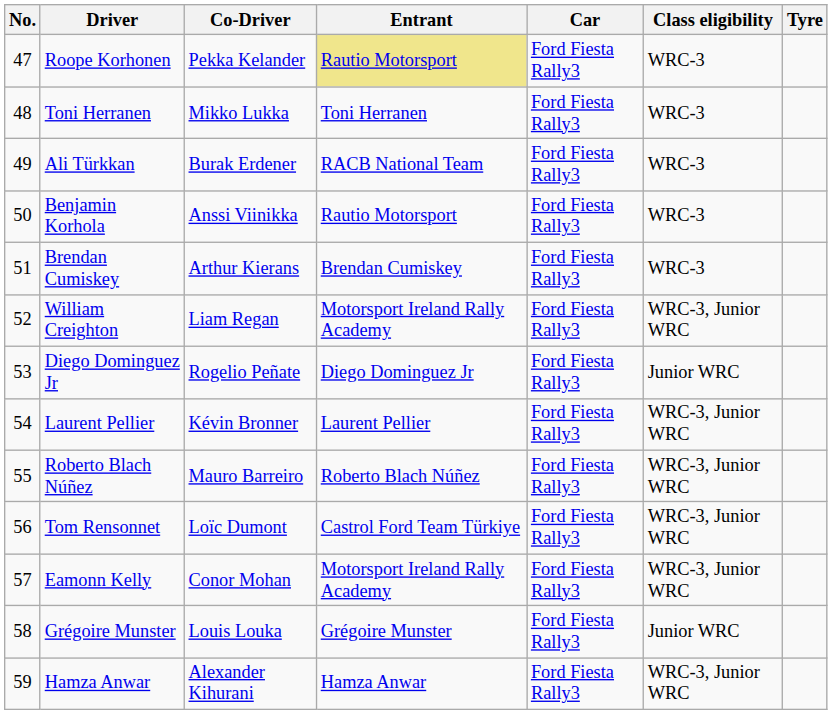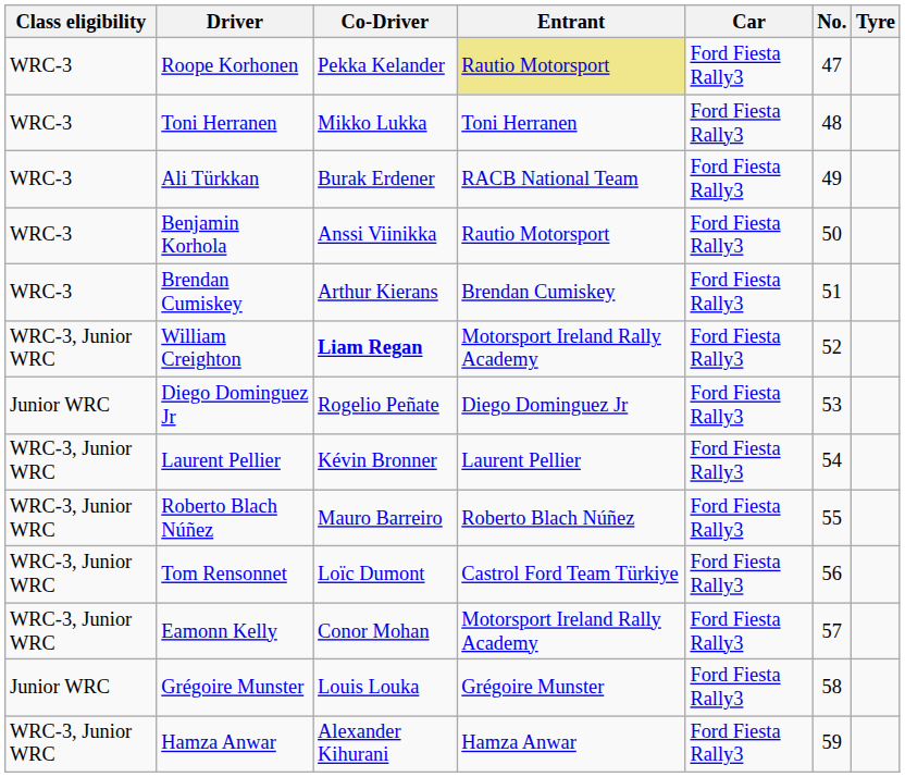columns swapped: No. <-> Class eligibility
William Creighton | Co-Driver: normal -> bold
